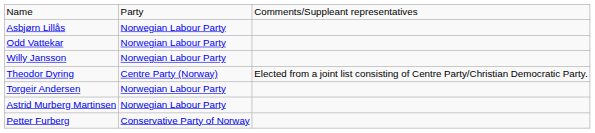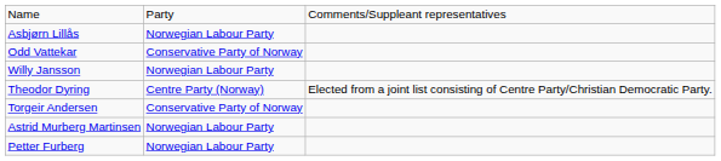Odd Vattekar | column 2: Norwegian Labour Party -> Conservative Party of Norway
Torgeir Andersen | column 2: Norwegian Labour Party -> Conservative Party of Norway
Petter Furberg | column 2: Conservative Party of Norway -> Norwegian Labour Party
